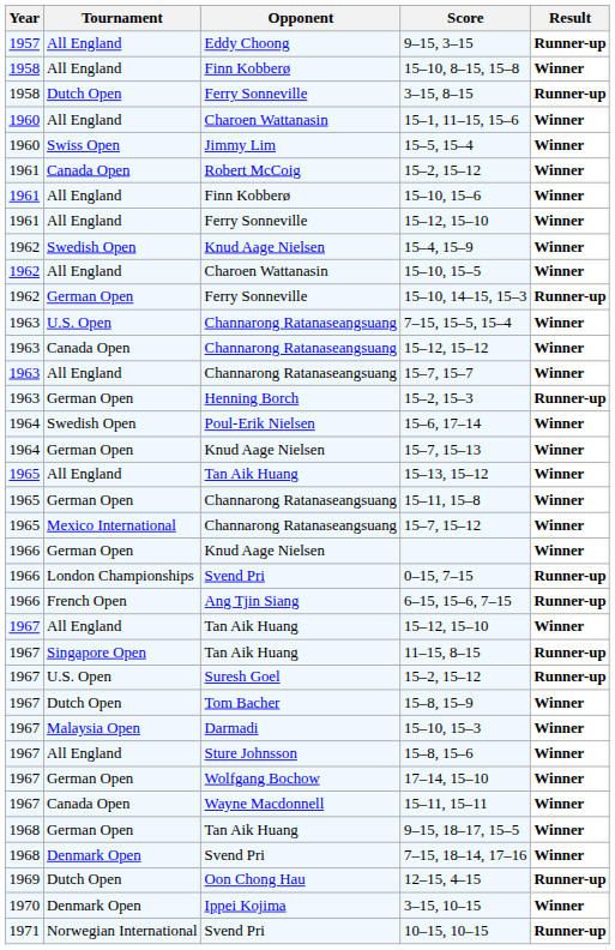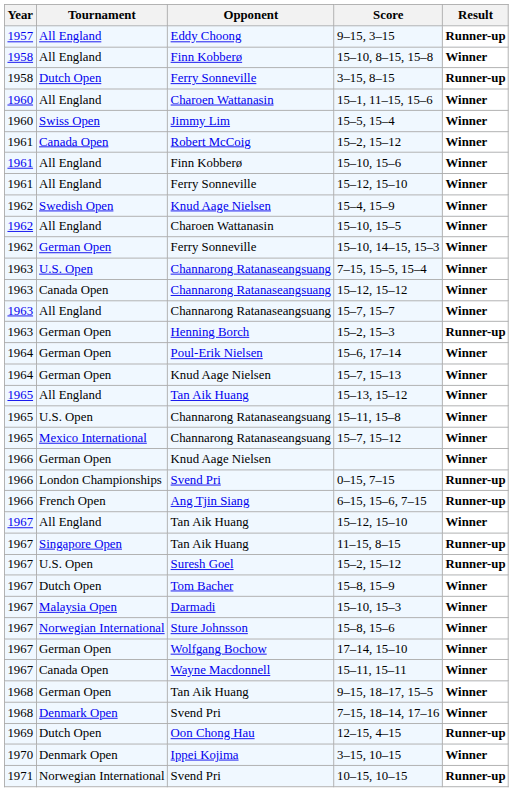15–10, 14–15, 15–3 | Result: Runner-up -> Winner
15–6, 17–14 | Tournament: Swedish Open -> German Open
15–11, 15–8 | Tournament: German Open -> U.S. Open
15–8, 15–6 | Tournament: All England -> Norwegian International
